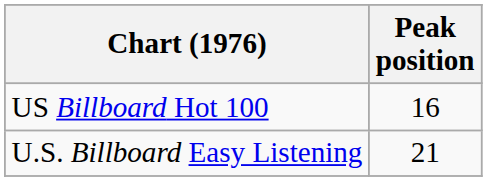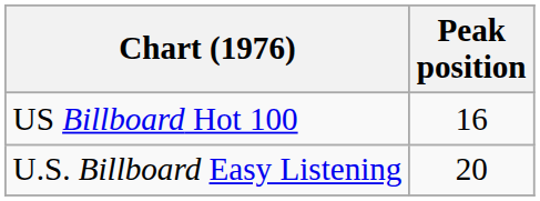U.S. Billboard Easy Listening | Peak position: 21 -> 20
